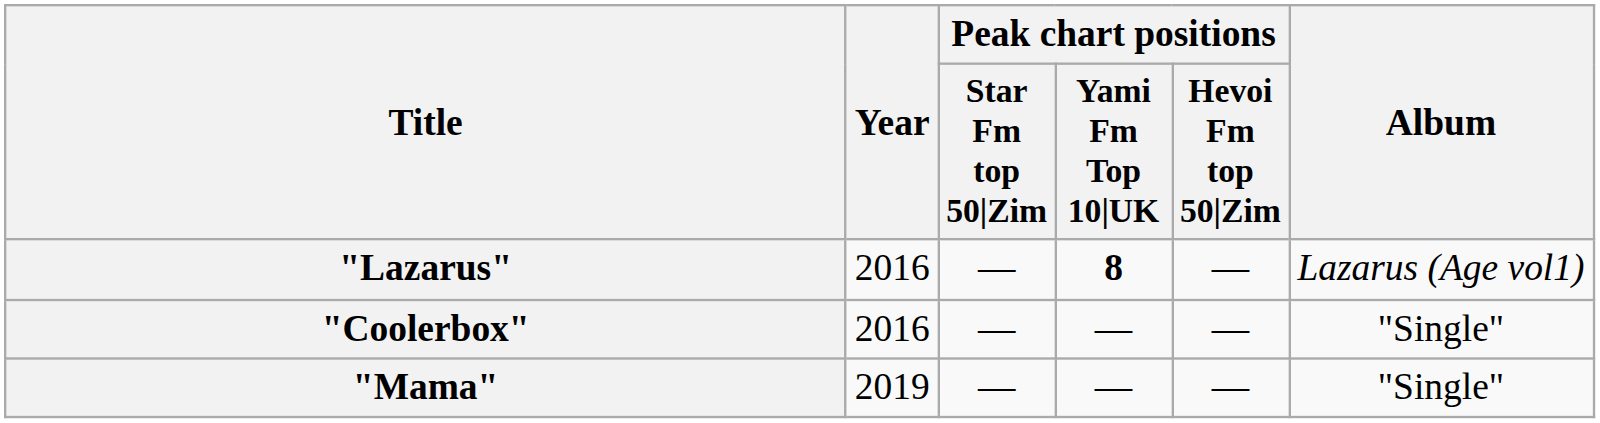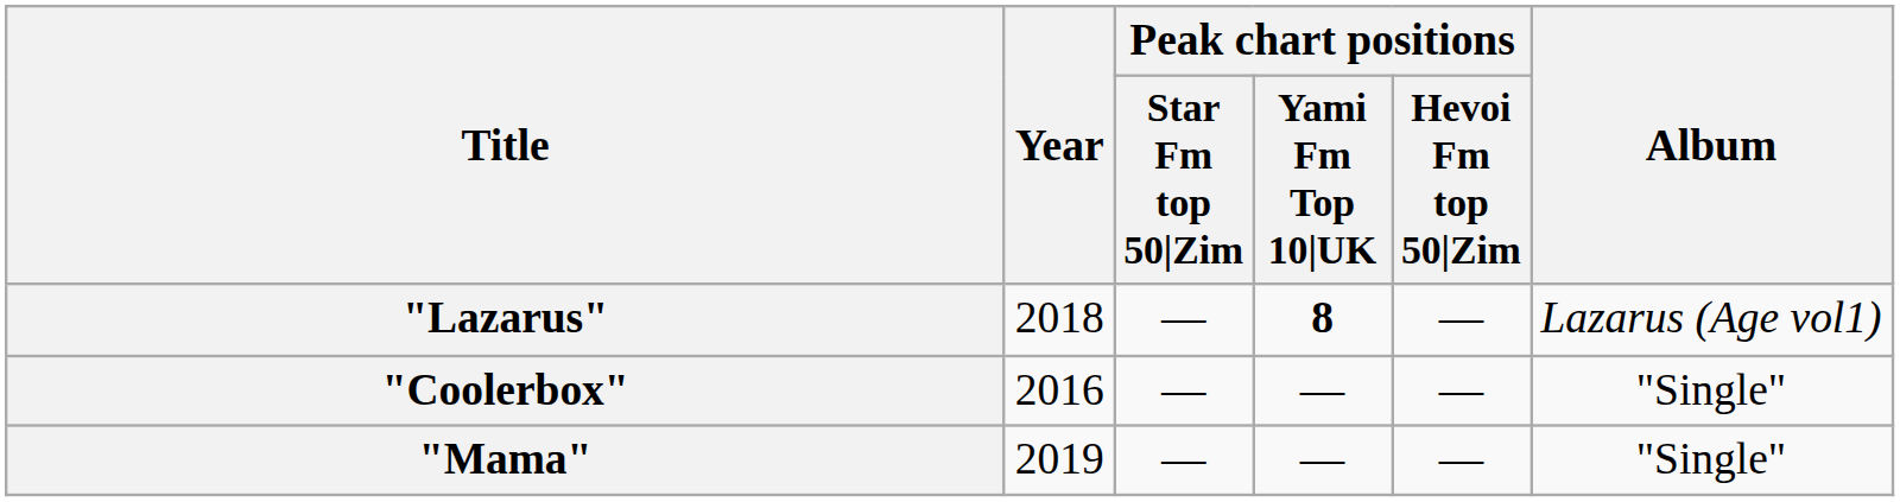"Lazarus" | Year: 2016 -> 2018
